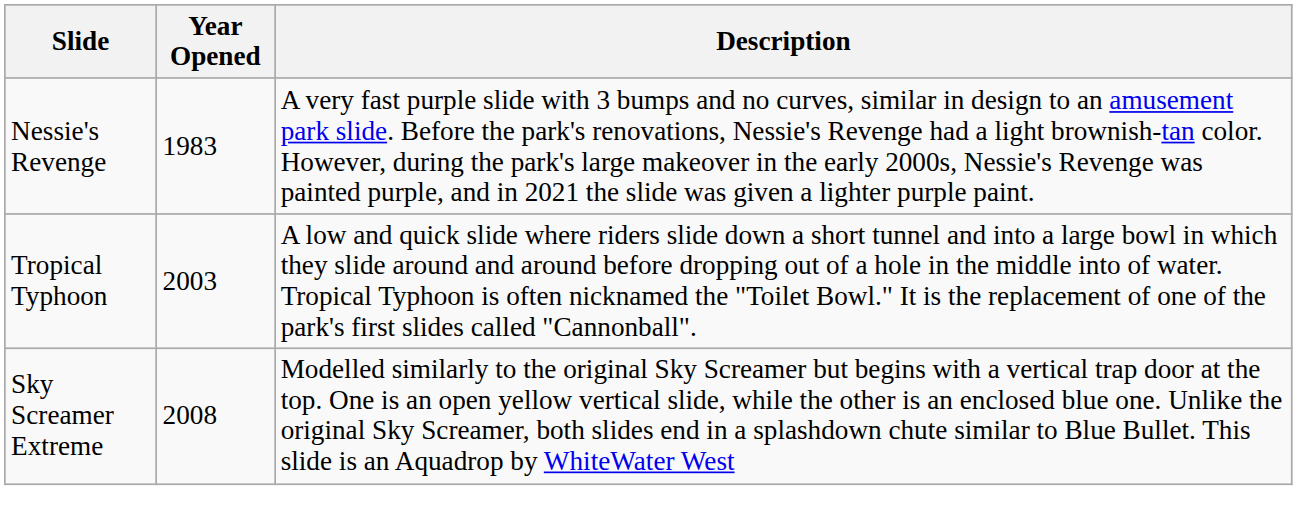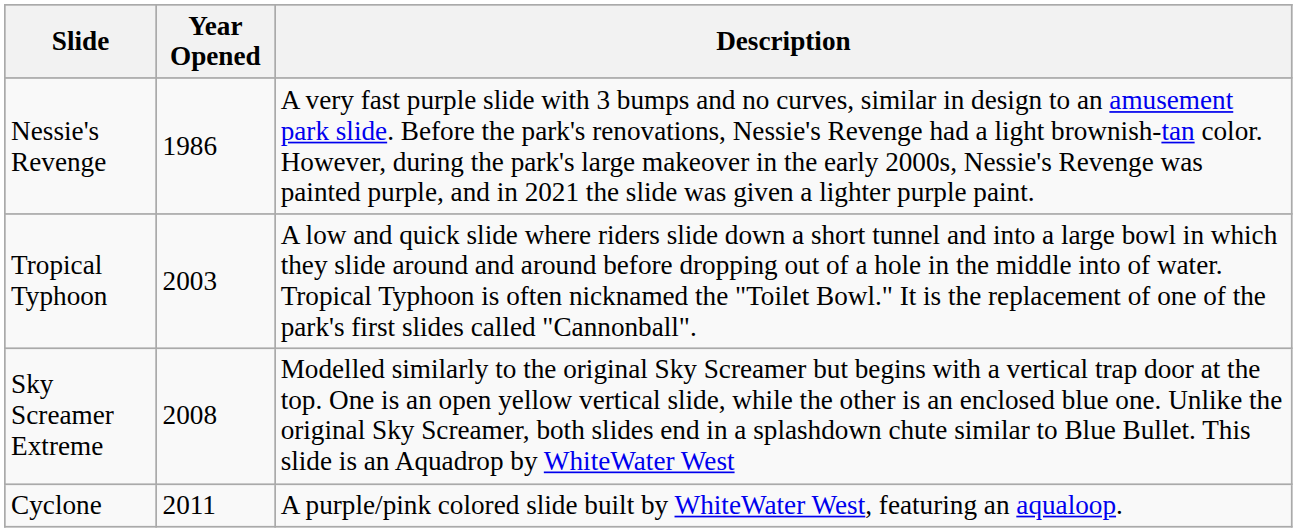Nessie's Revenge | Year Opened: 1983 -> 1986
+ row: Cyclone | 2011 | A purple/pink colored slide built by WhiteWater West, featuring an aqualoop.
